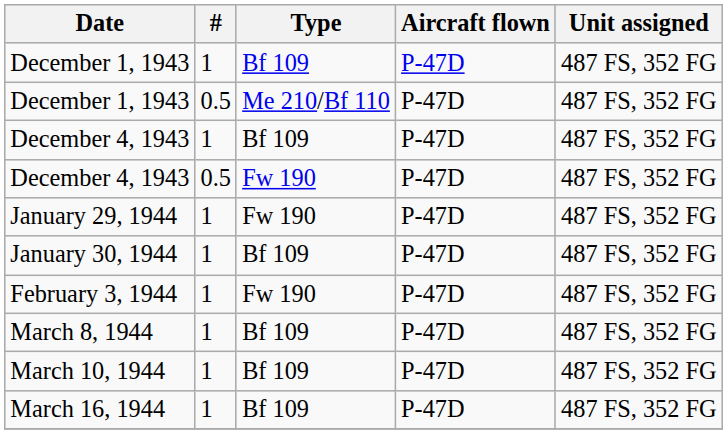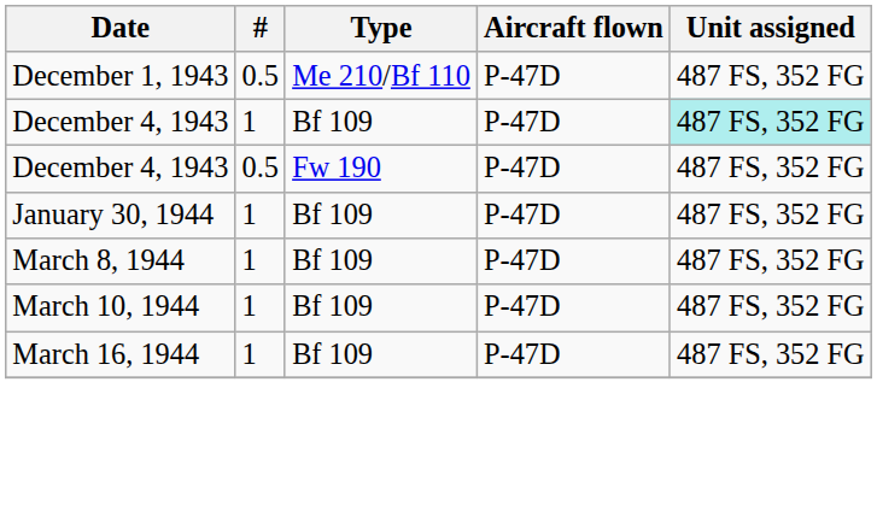- row: December 1, 1943 | 1 | Bf 109 | P-47D | 487 FS, 352 FG
December 4, 1943 / Bf 109 | Unit assigned: no background -> paleturquoise background
- row: January 29, 1944 | 1 | Fw 190 | P-47D | 487 FS, 352 FG
- row: February 3, 1944 | 1 | Fw 190 | P-47D | 487 FS, 352 FG
